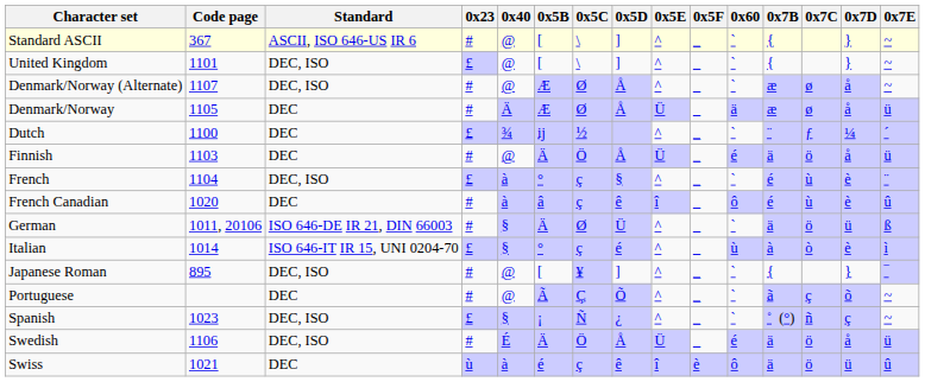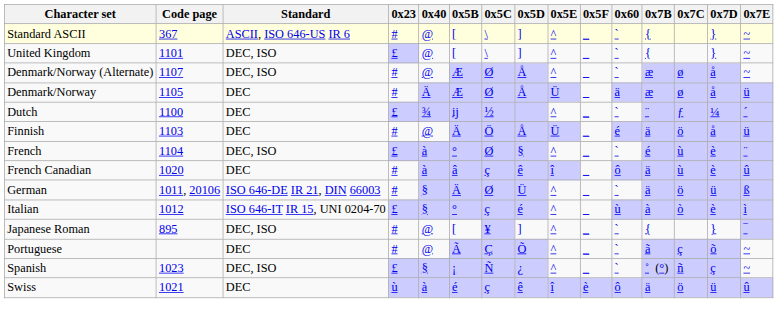French | 0x5C: ç -> Ø
French Canadian | 0x7B: é -> ä
Italian | Code page: 1014 -> 1012
- row: Swedish | 1106 | DEC, ISO | # | É | Ä | Ö | Å | Ü | _ | é | ä | ö | å | ü
